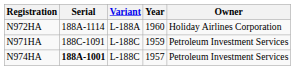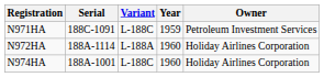rows swapped: N971HA <-> N972HA
N974HA | Serial: bold -> normal
N974HA | Year: 1957 -> 1960
N974HA | Owner: Petroleum Investment Services -> Holiday Airlines Corporation
